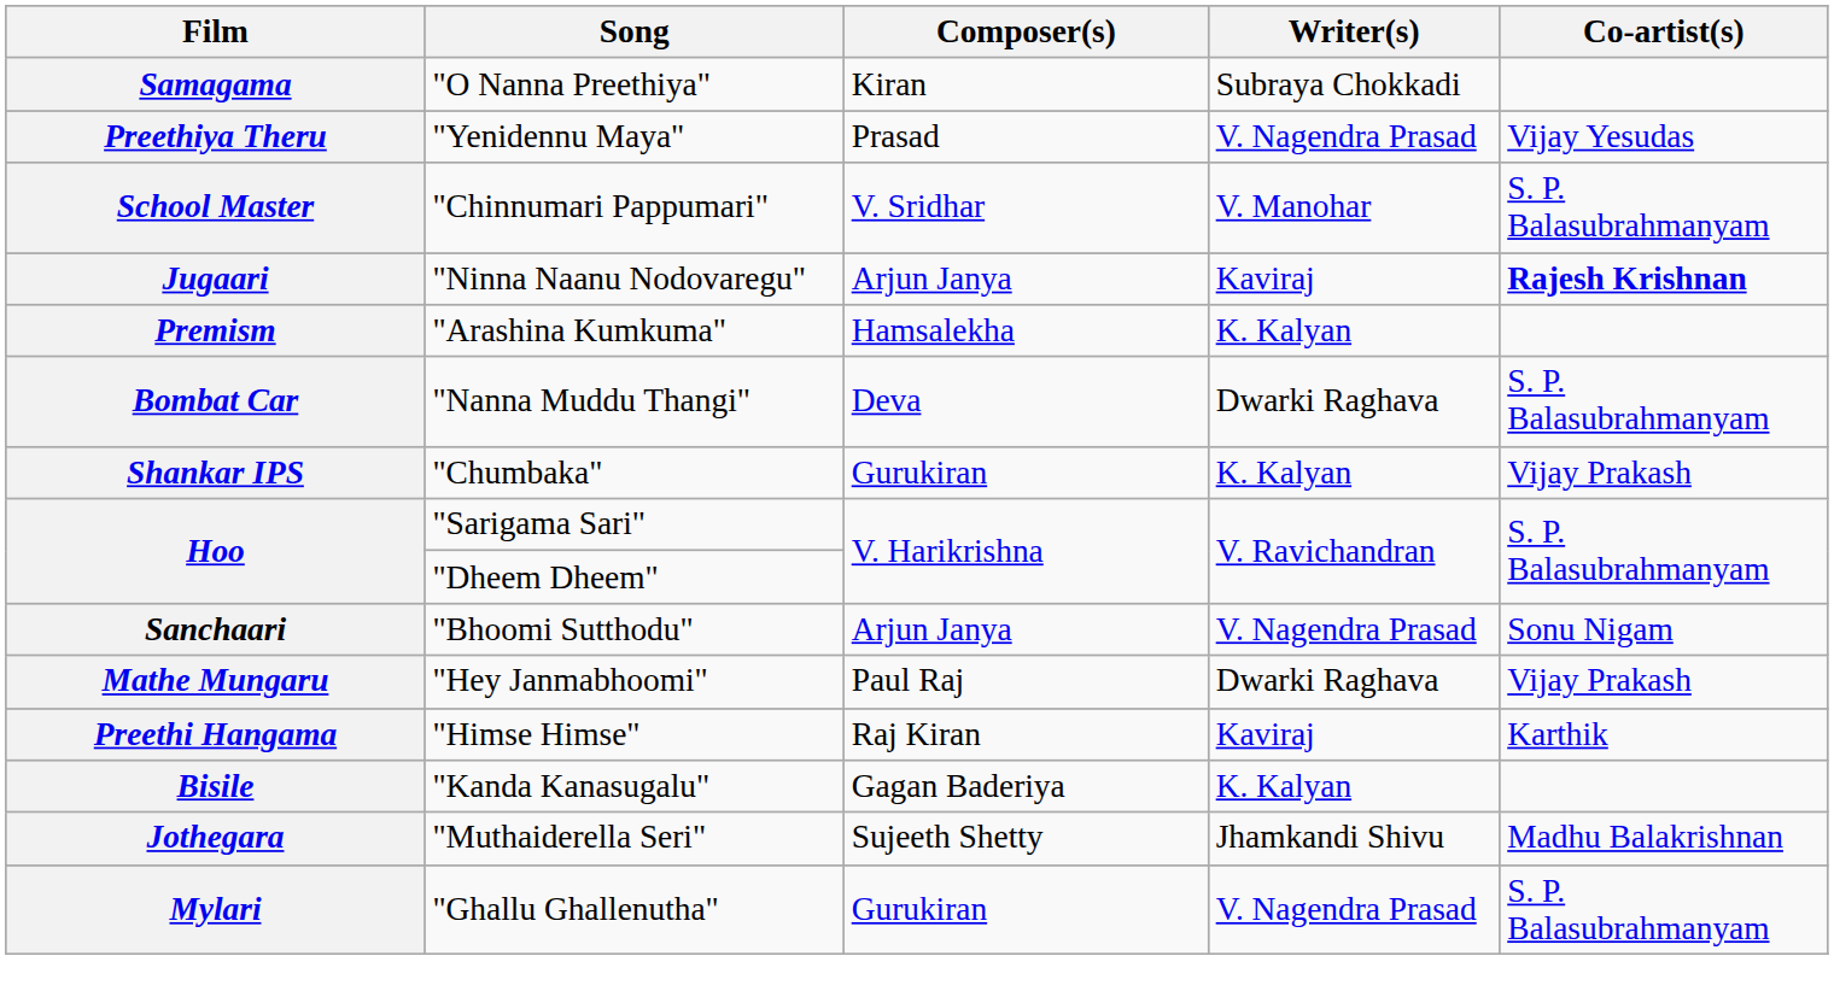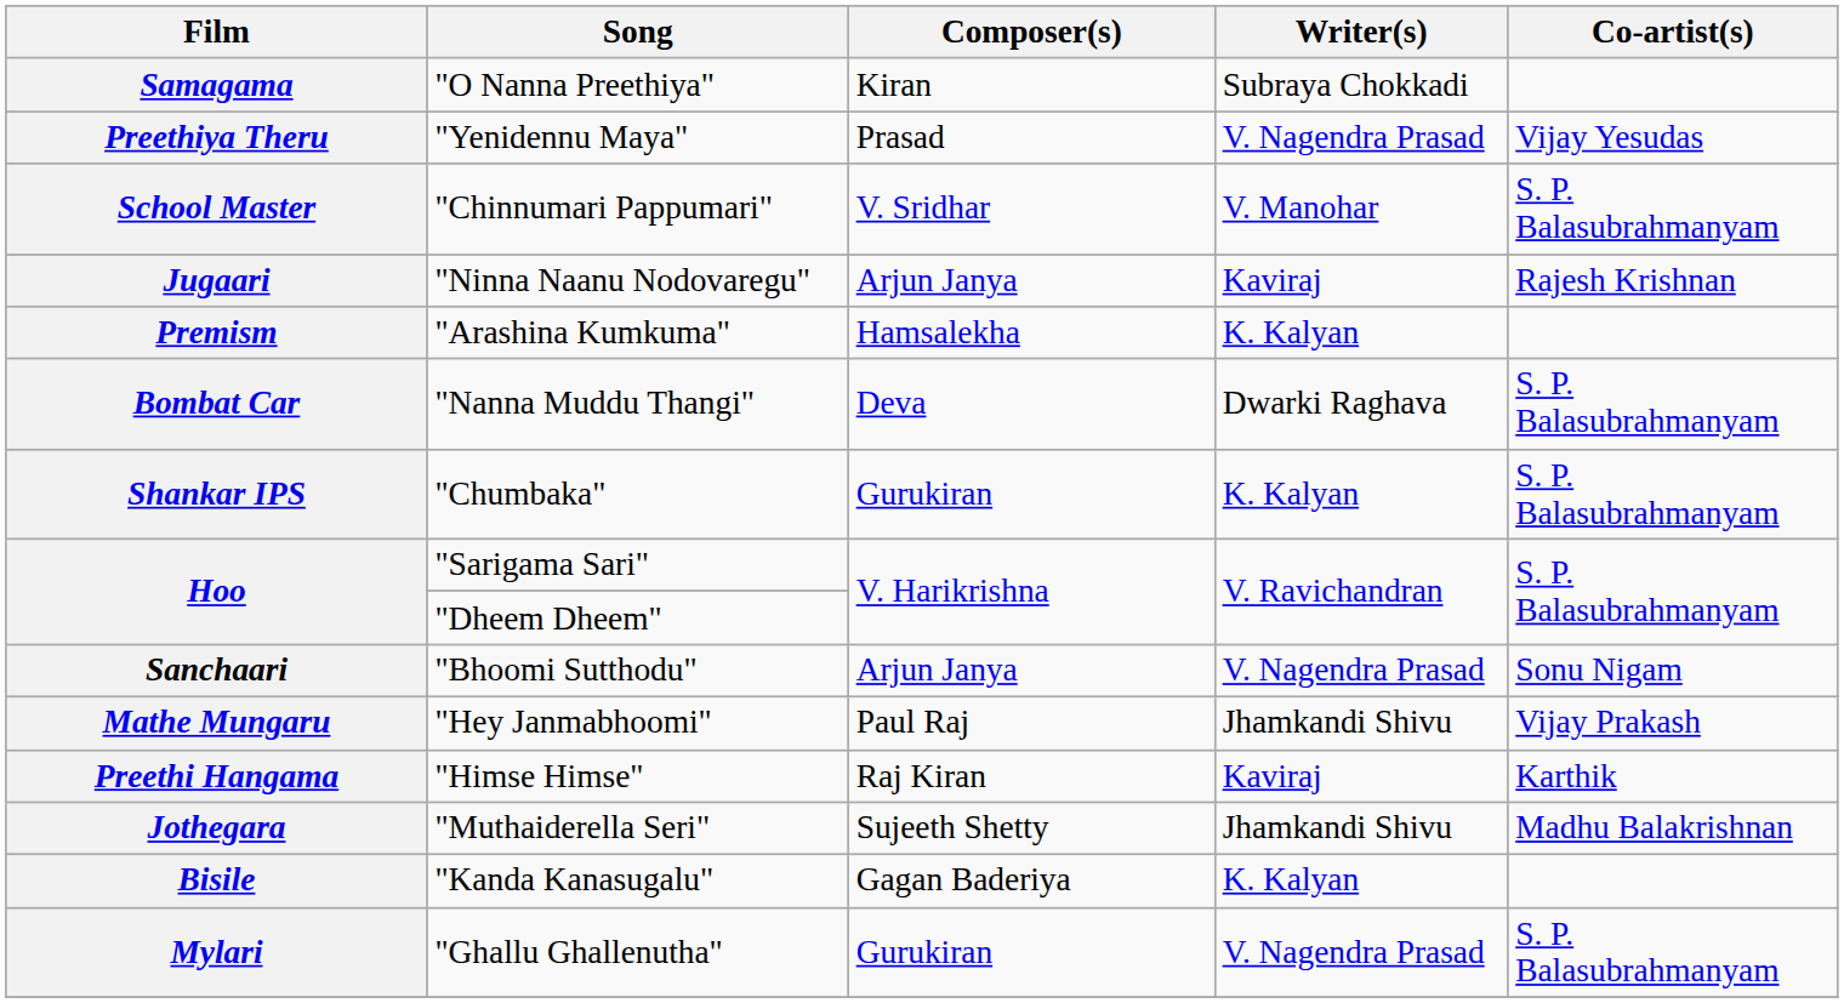Jugaari | Co-artist(s): bold -> normal
Shankar IPS | Co-artist(s): Vijay Prakash -> S. P. Balasubrahmanyam
Mathe Mungaru | Writer(s): Dwarki Raghava -> Jhamkandi Shivu
rows swapped: Jothegara <-> Bisile
